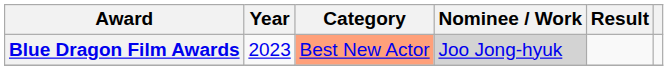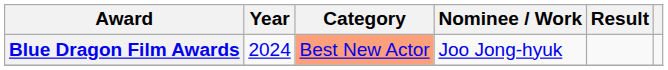Blue Dragon Film Awards | Year: 2023 -> 2024
Blue Dragon Film Awards | Nominee / Work: lightgrey background -> no background
